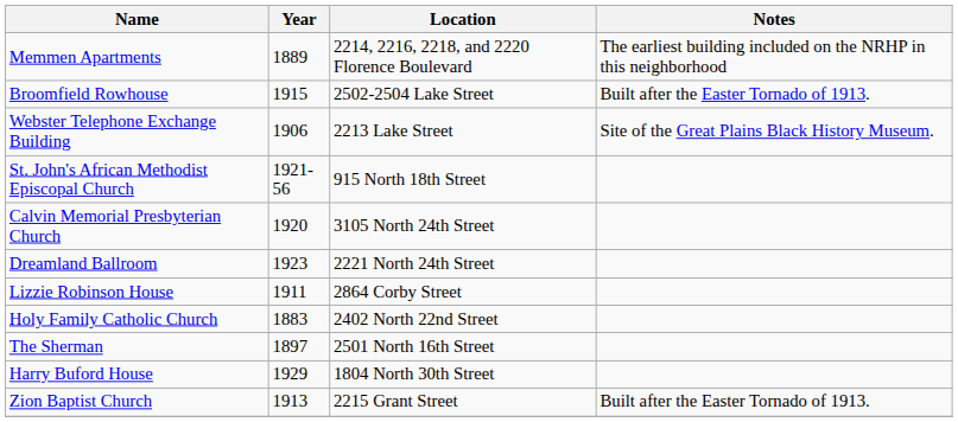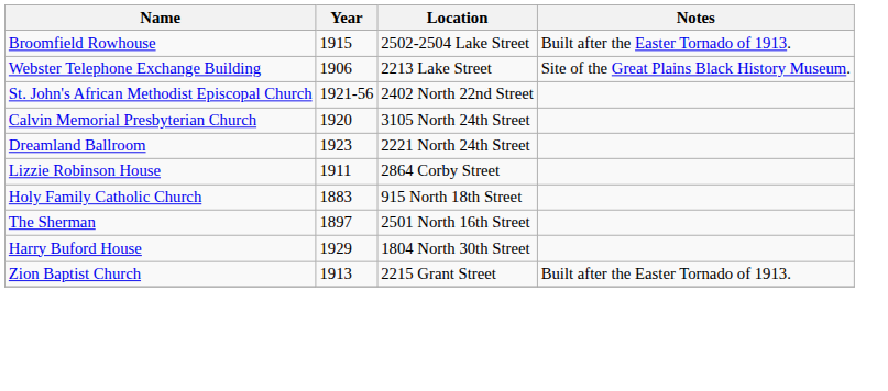- row: Memmen Apartments | 1889 | 2214, 2216, 2218, and 2220 Florence Boulevard | The earliest building included on the NRHP in this neighborhood
St. John's African Methodist Episcopal Church | Location: 915 North 18th Street -> 2402 North 22nd Street
Holy Family Catholic Church | Location: 2402 North 22nd Street -> 915 North 18th Street
